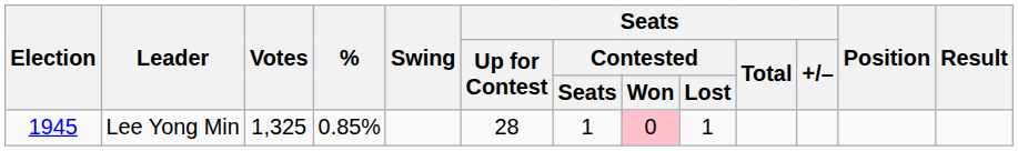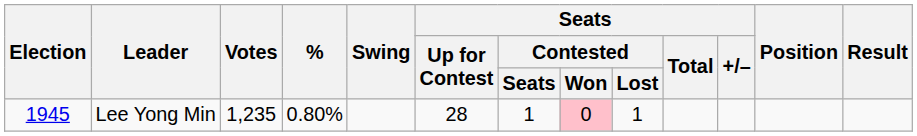Lee Yong Min | Votes: 1,325 -> 1,235
Lee Yong Min | %: 0.85% -> 0.80%
